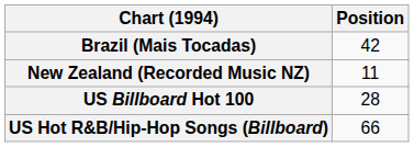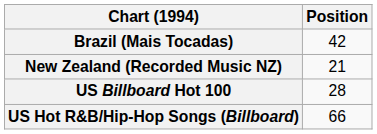New Zealand (Recorded Music NZ) | Position: 11 -> 21
